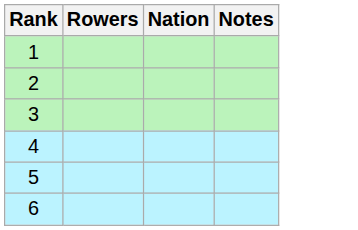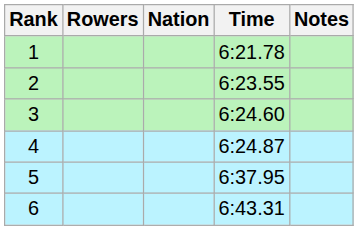+ column: Time | 6:21.78 | 6:23.55 | 6:24.60 | 6:24.87 | 6:37.95 | 6:43.31
